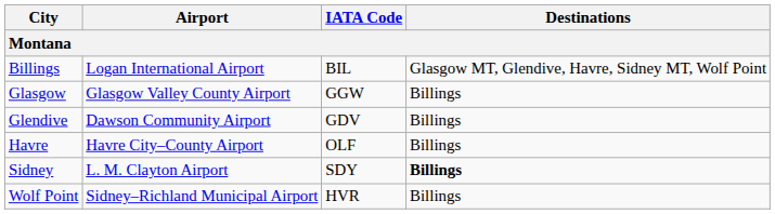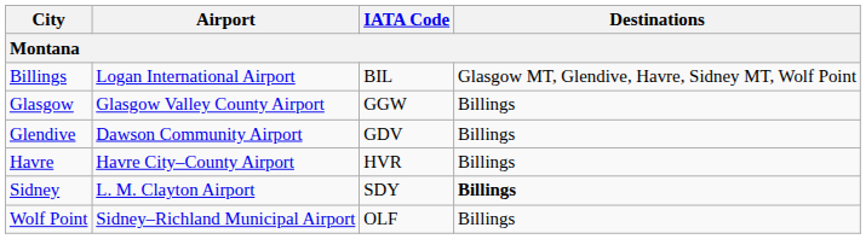Havre | IATA Code: OLF -> HVR
Wolf Point | IATA Code: HVR -> OLF
